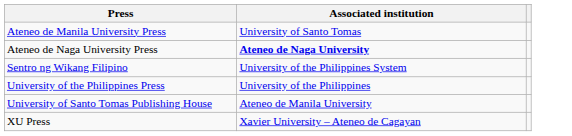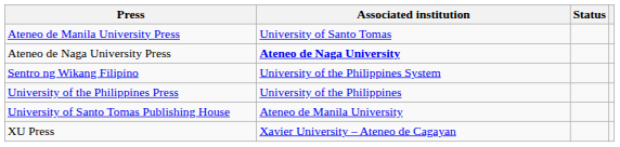+ column: Status
